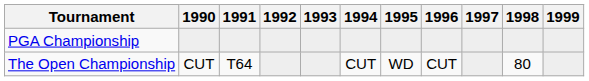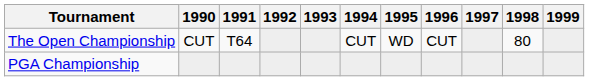rows swapped: The Open Championship <-> PGA Championship
